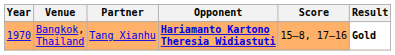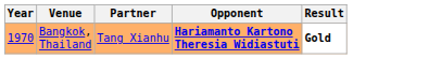- column: Score | 15–8, 17–16
